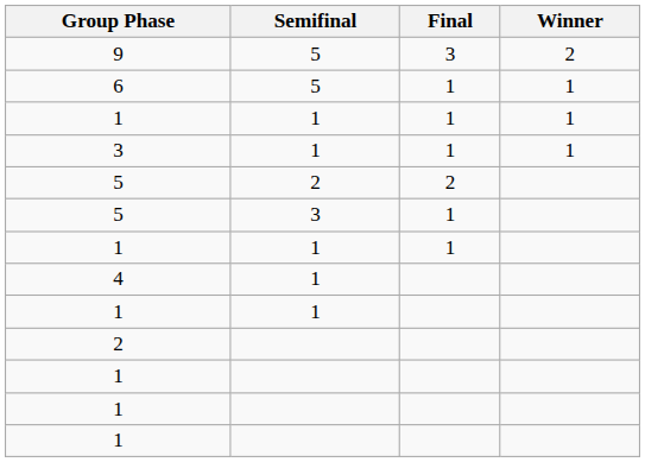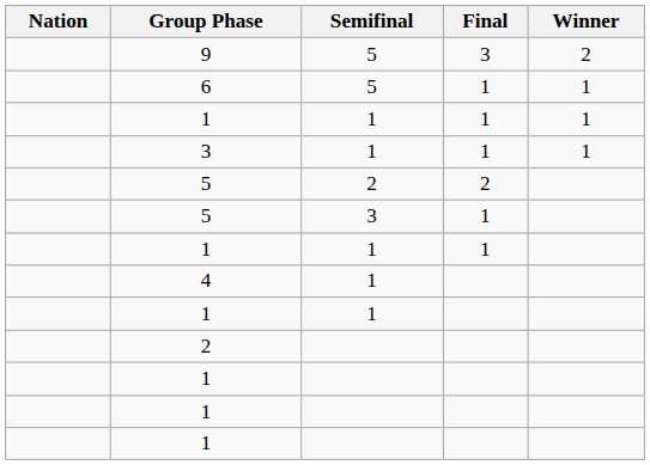+ column: Nation
